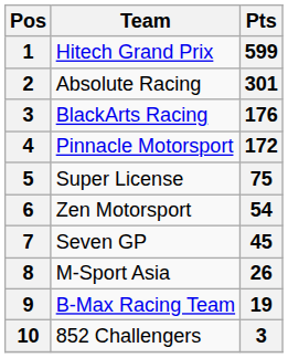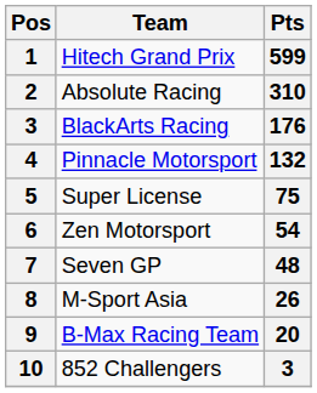Absolute Racing | Pts: 301 -> 310
Pinnacle Motorsport | Pts: 172 -> 132
Seven GP | Pts: 45 -> 48
B-Max Racing Team | Pts: 19 -> 20
